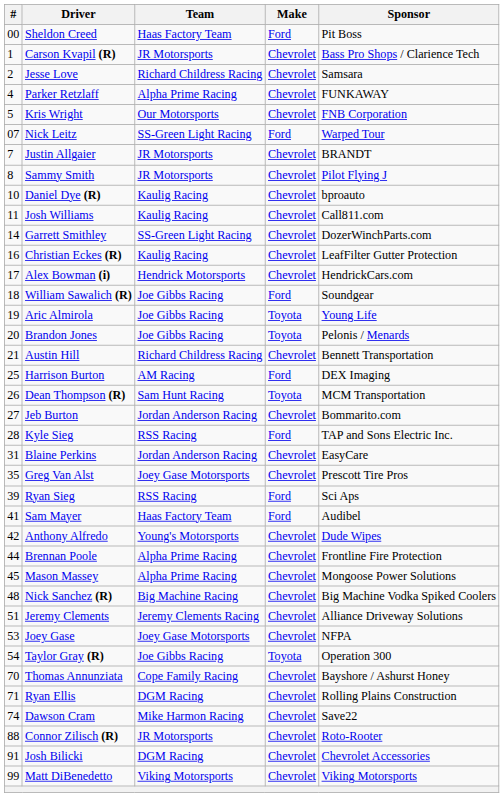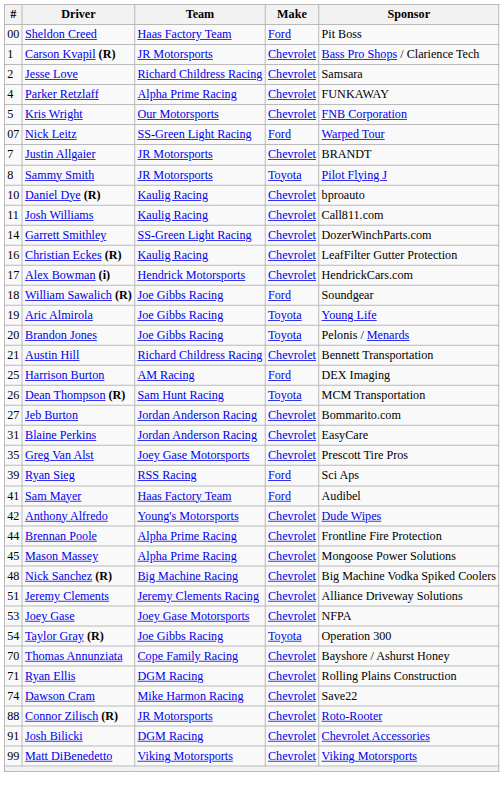Sammy Smith | Make: Chevrolet -> Toyota
- row: 28 | Kyle Sieg | RSS Racing | Ford | TAP and Sons Electric Inc.
